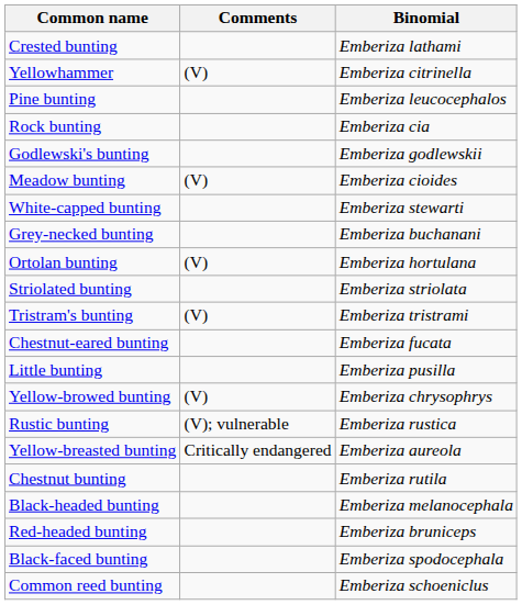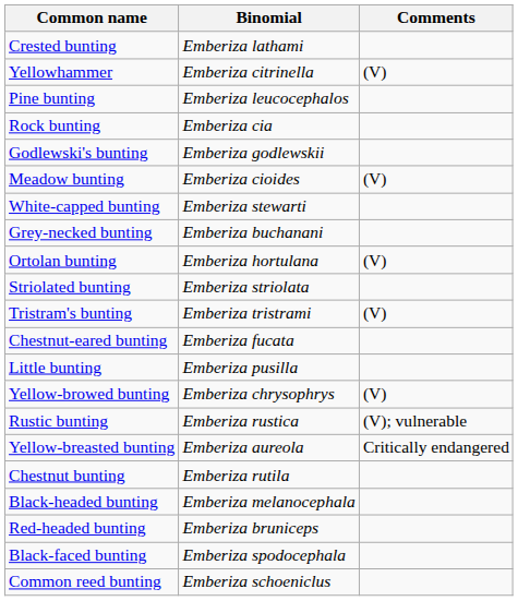columns swapped: Binomial <-> Comments
